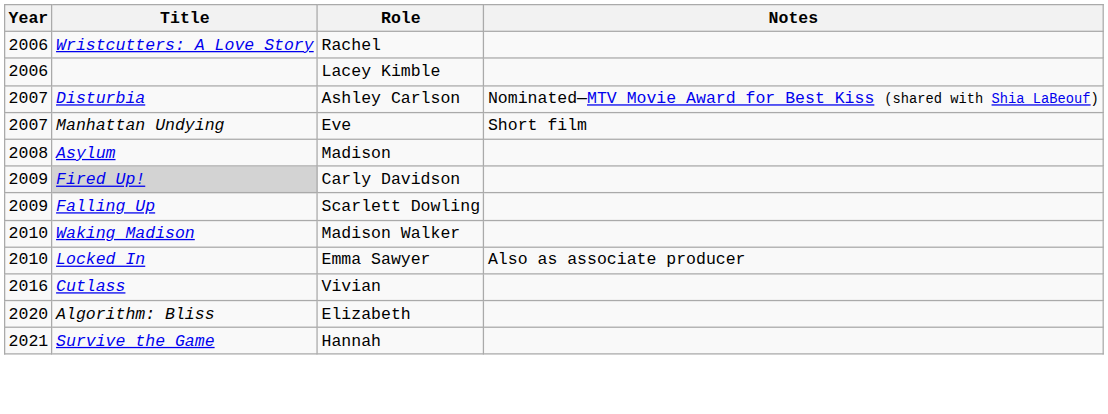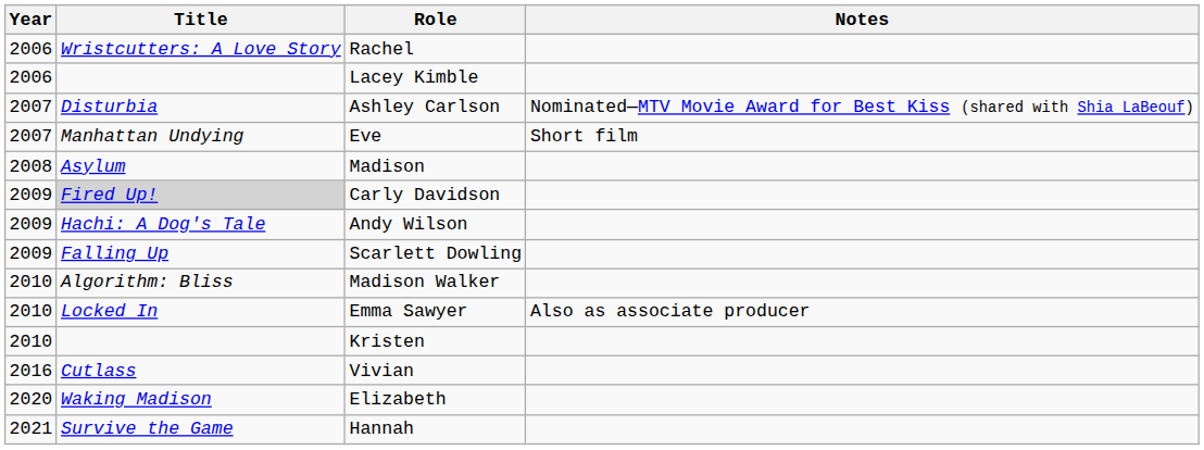+ row: 2009 | Hachi: A Dog's Tale | Andy Wilson
Madison Walker | Title: Waking Madison -> Algorithm: Bliss
+ row: 2010 | Kristen
Elizabeth | Title: Algorithm: Bliss -> Waking Madison
